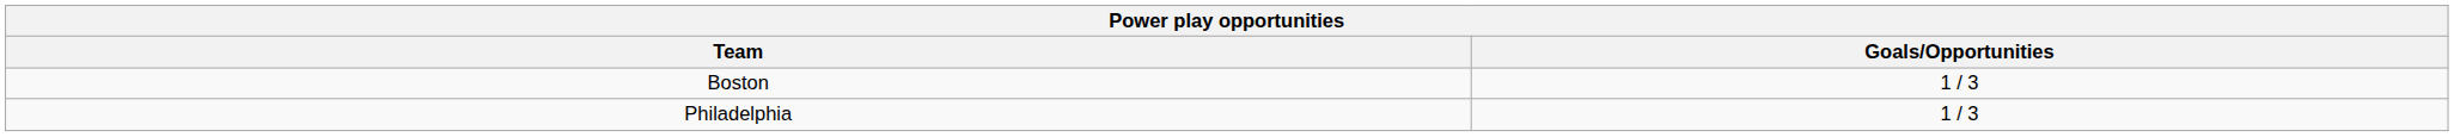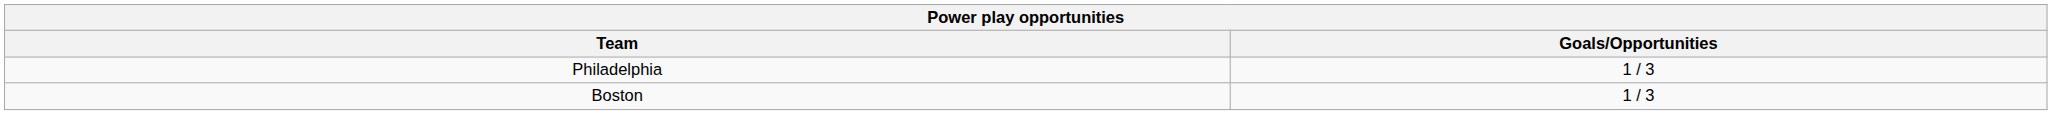rows swapped: Philadelphia <-> Boston
